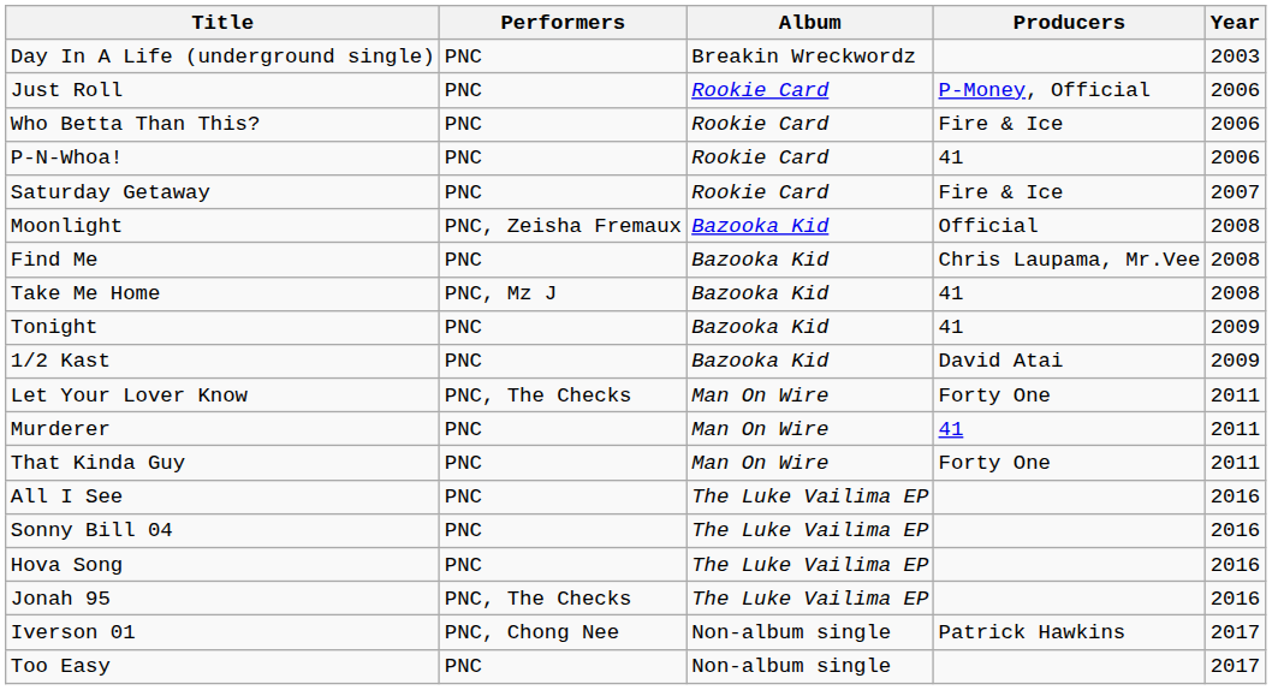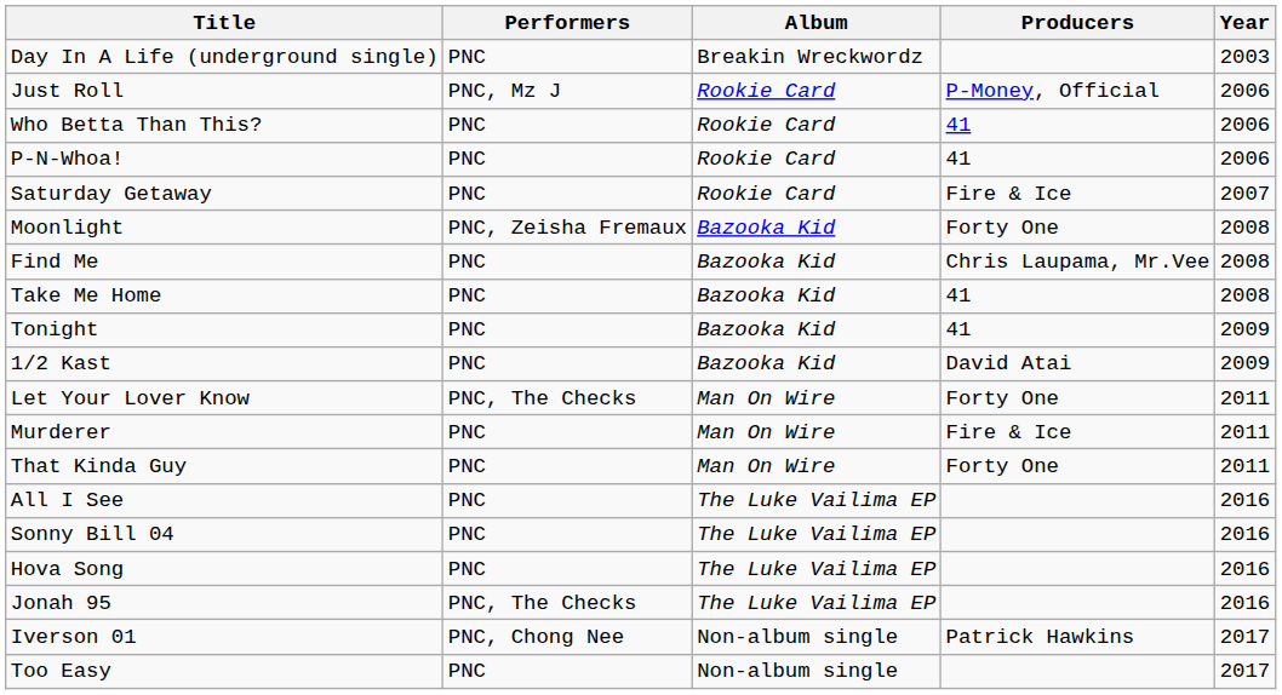Just Roll | Performers: PNC -> PNC, Mz J
Who Betta Than This? | Producers: Fire & Ice -> 41
Moonlight | Producers: Official -> Forty One
Take Me Home | Performers: PNC, Mz J -> PNC
Murderer | Producers: 41 -> Fire & Ice
